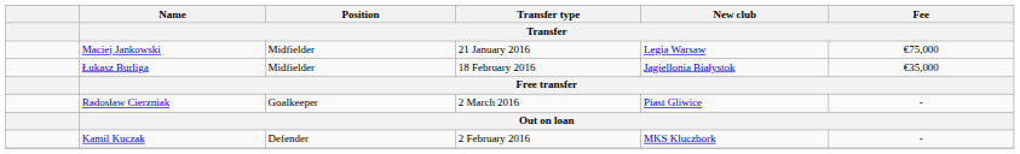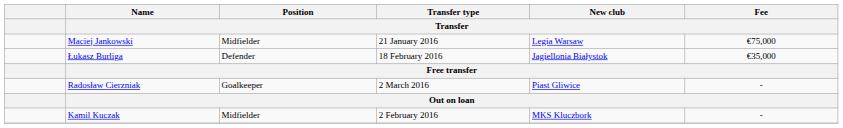Łukasz Burliga | Position / Transfer: Midfielder -> Defender
Kamil Kuczak | Position / Transfer: Defender -> Midfielder
